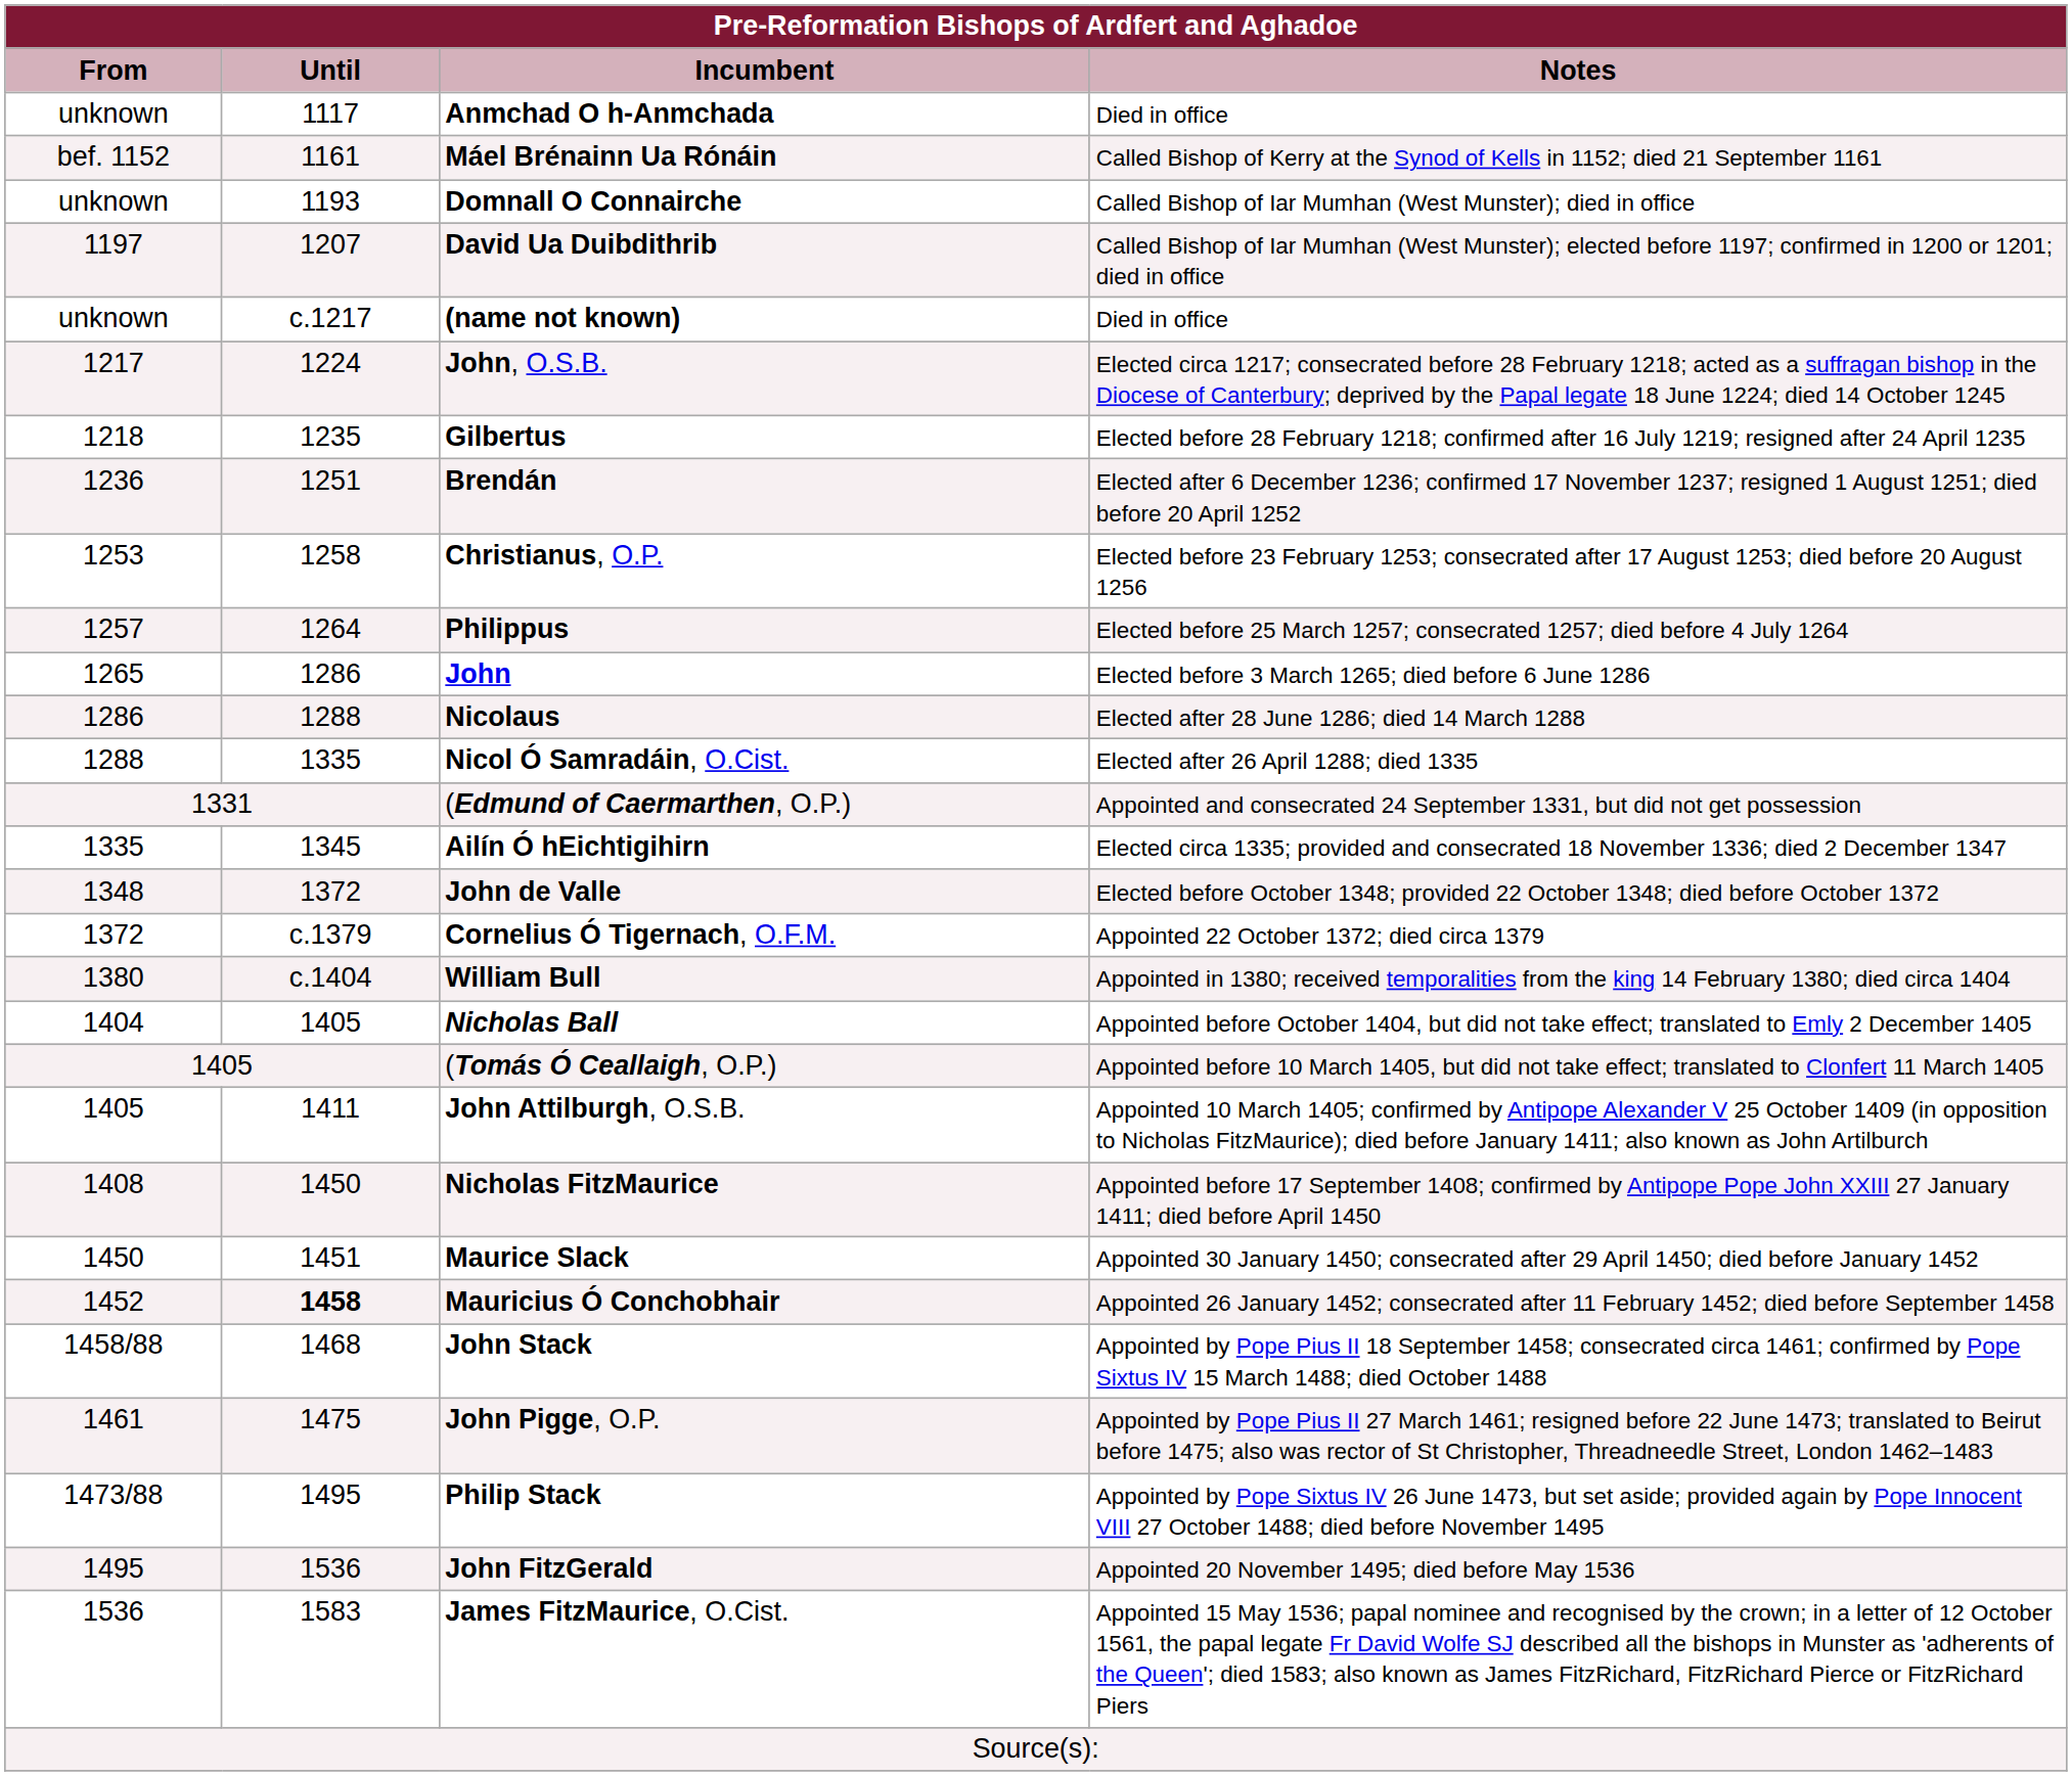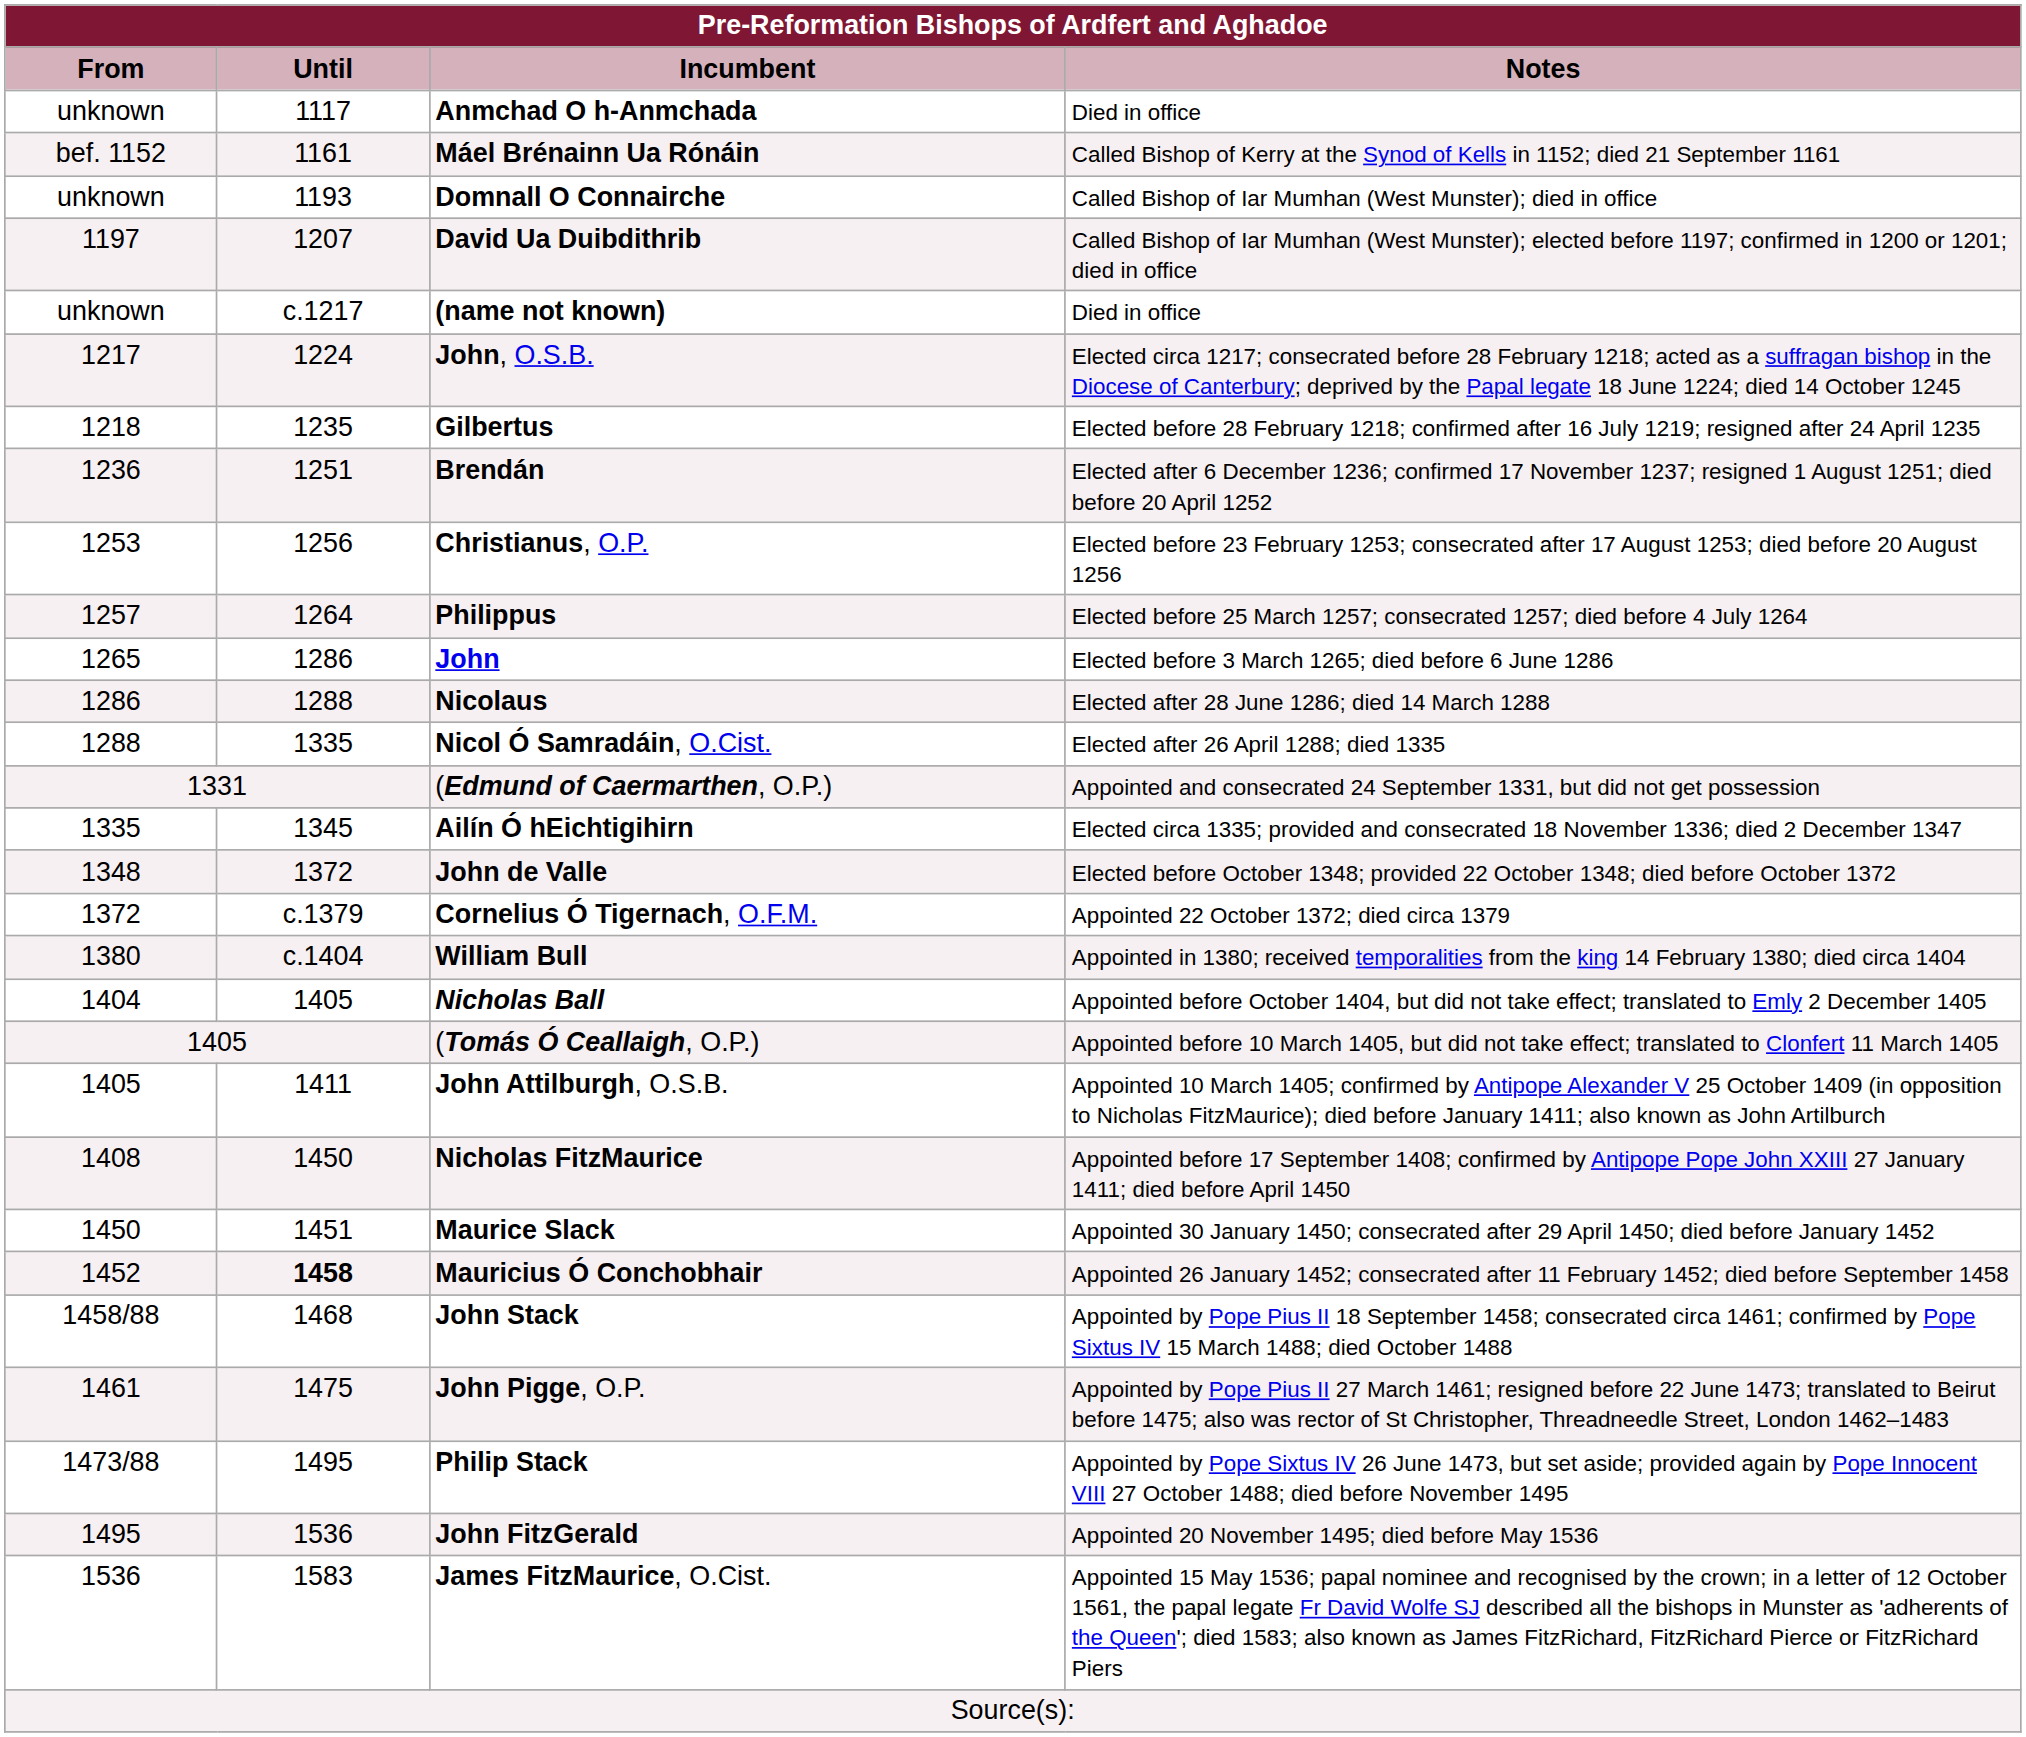Christianus, O.P. | Until: 1258 -> 1256
